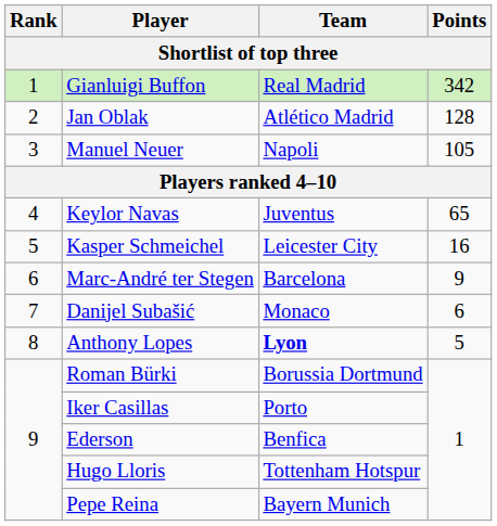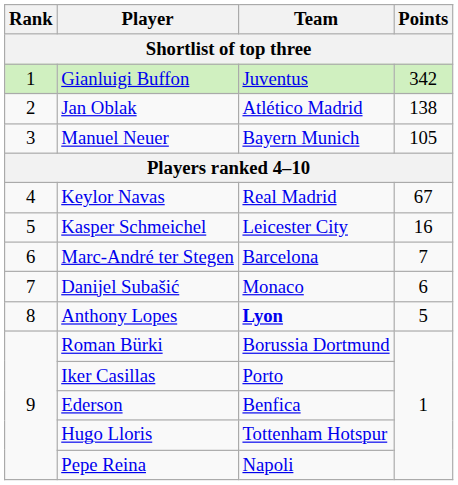Gianluigi Buffon | Team: Real Madrid -> Juventus
Jan Oblak | Points: 128 -> 138
Manuel Neuer | Team: Napoli -> Bayern Munich
Keylor Navas | Team: Juventus -> Real Madrid
Keylor Navas | Points: 65 -> 67
Marc-André ter Stegen | Points: 9 -> 7
Pepe Reina | Team: Bayern Munich -> Napoli
